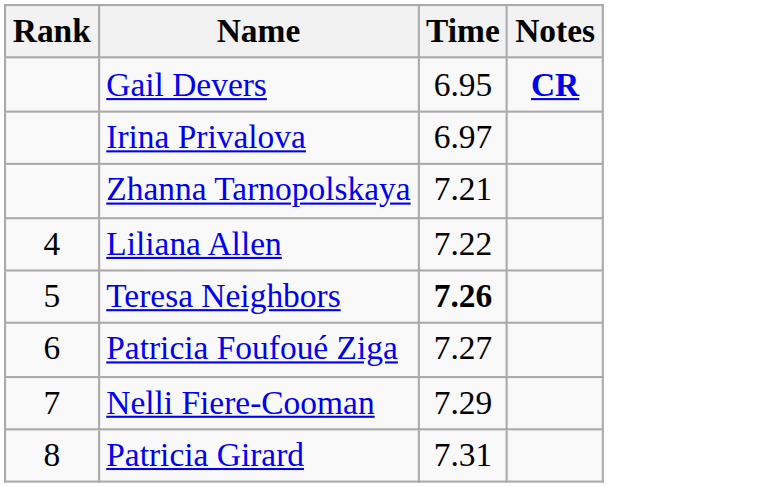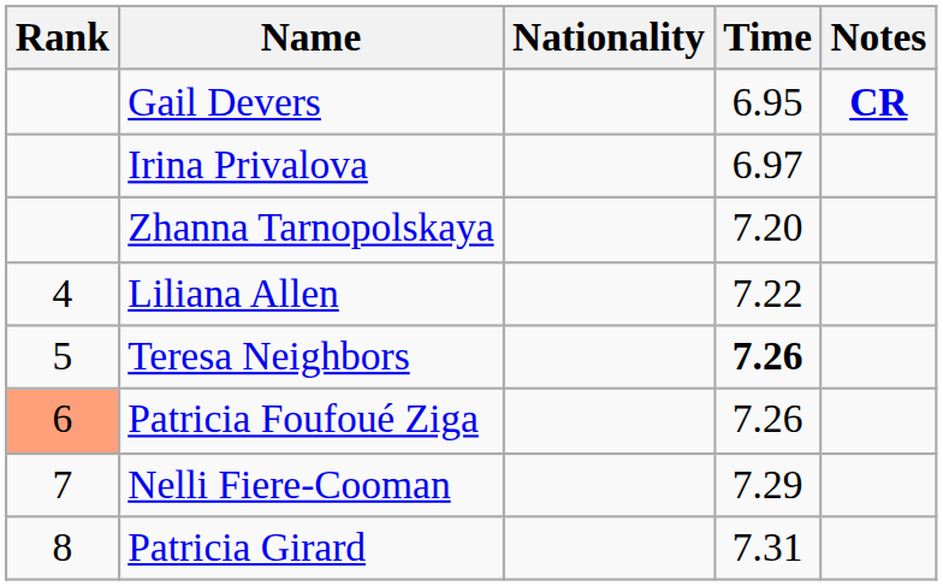+ column: Nationality
Zhanna Tarnopolskaya | Time: 7.21 -> 7.20
Patricia Foufoué Ziga | Rank: no background -> lightsalmon background
Patricia Foufoué Ziga | Time: 7.27 -> 7.26
